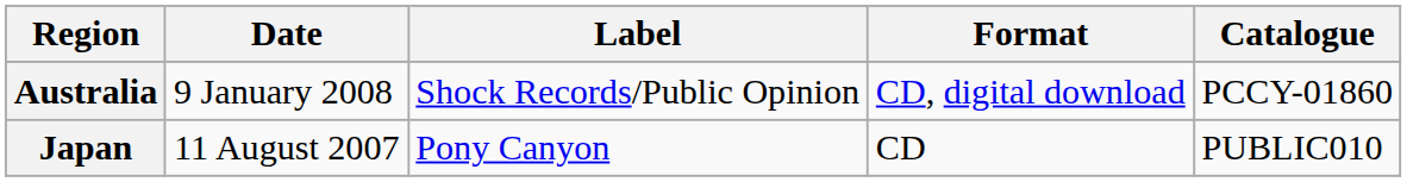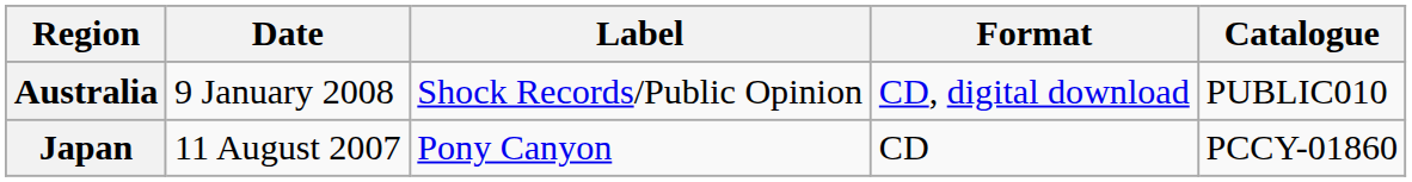Australia | Catalogue: PCCY-01860 -> PUBLIC010
Japan | Catalogue: PUBLIC010 -> PCCY-01860
